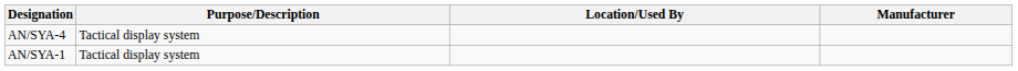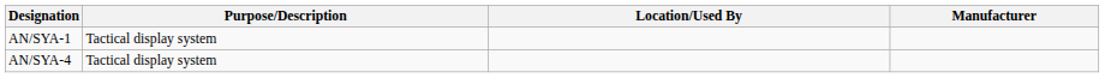rows swapped: AN/SYA-1 <-> AN/SYA-4
